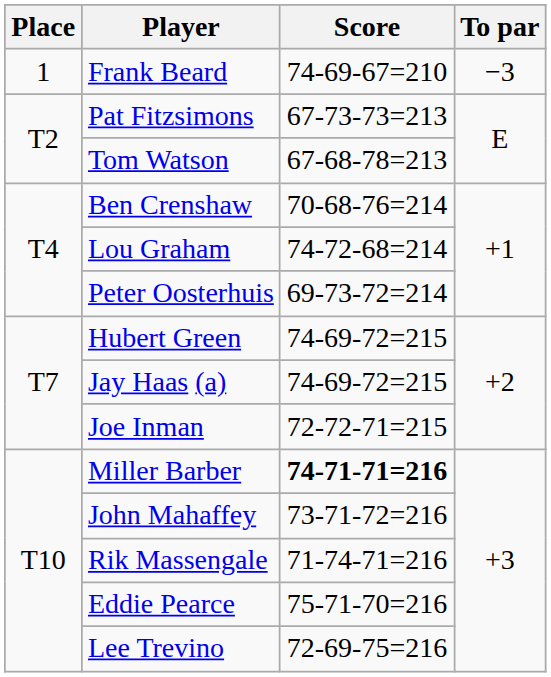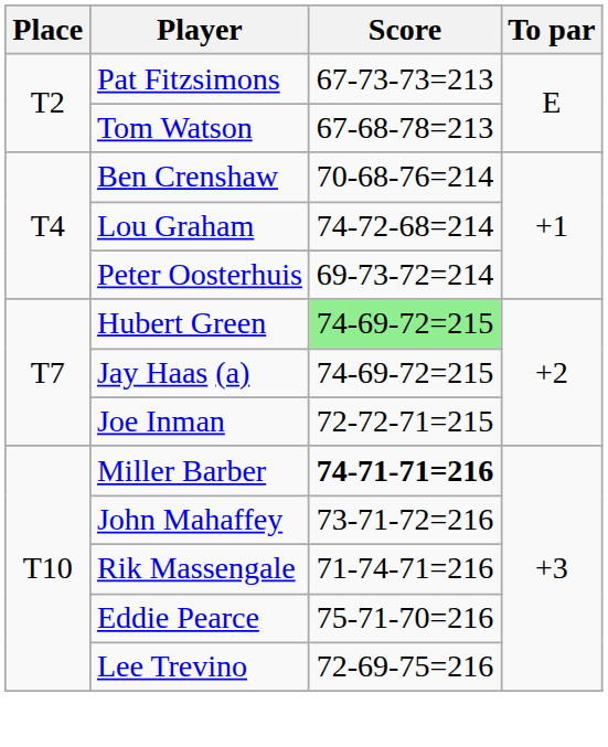- row: 1 | Frank Beard | 74-69-67=210 | −3
Hubert Green | Score: no background -> lightgreen background
